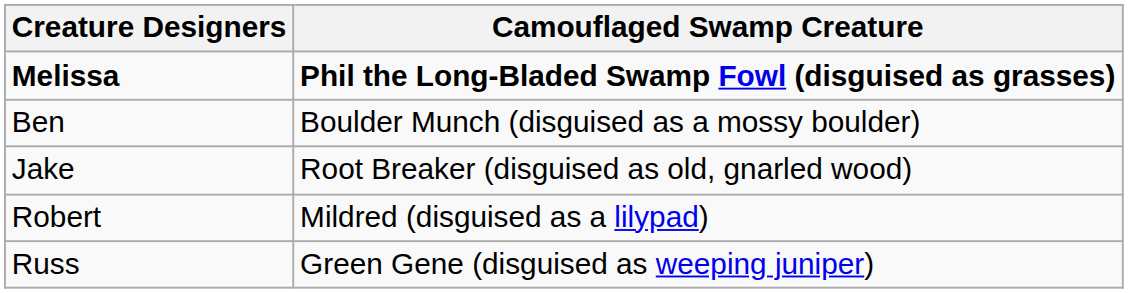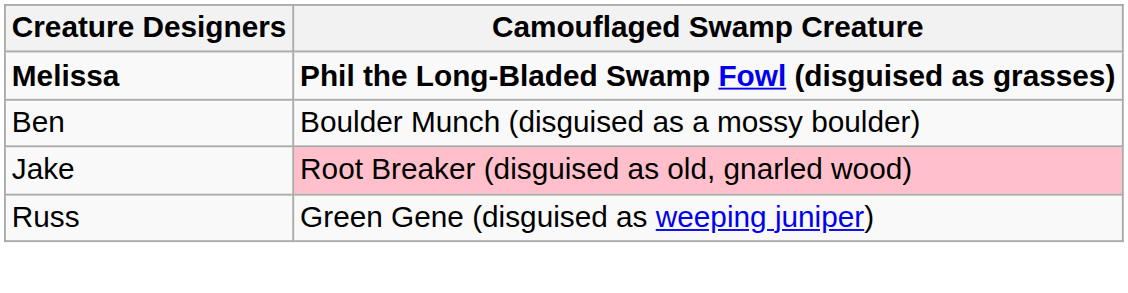Jake | Camouflaged Swamp Creature: no background -> pink background
- row: Robert | Mildred (disguised as a lilypad)
